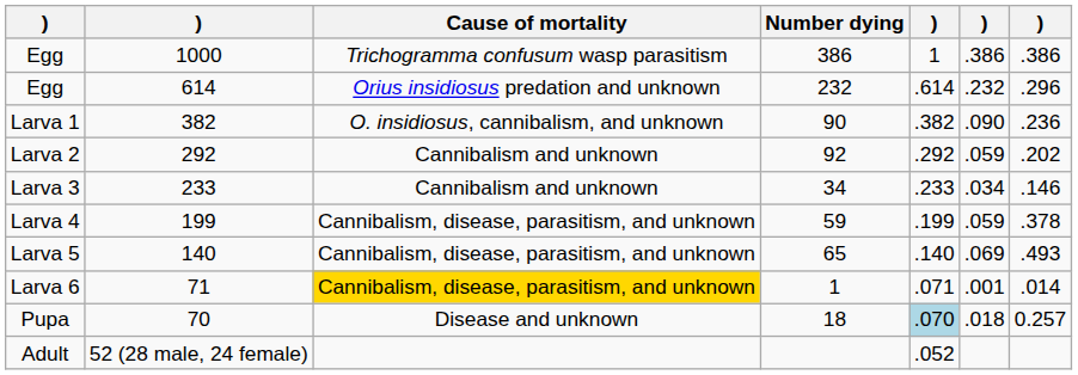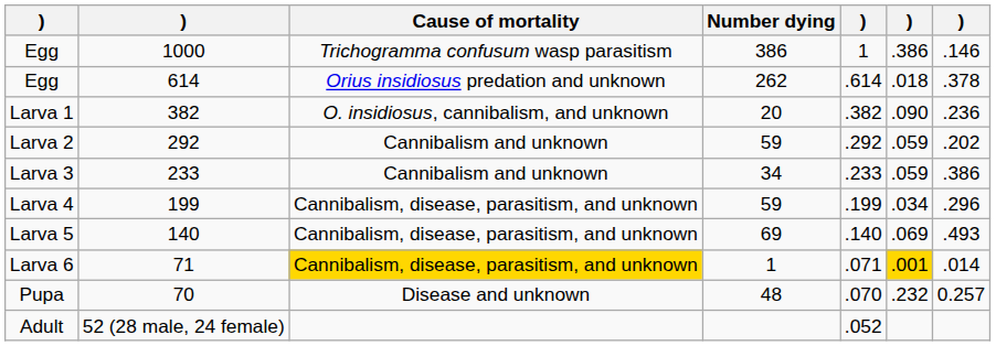Egg / 1000 | column 7: .386 -> .146
Egg / 614 | Number dying: 232 -> 262
Egg / 614 | column 6: .232 -> .018
Egg / 614 | column 7: .296 -> .378
Larva 1 | Number dying: 90 -> 20
Larva 2 | Number dying: 92 -> 59
Larva 3 | column 6: .034 -> .059
Larva 3 | column 7: .146 -> .386
Larva 4 | column 6: .059 -> .034
Larva 4 | column 7: .378 -> .296
Larva 5 | Number dying: 65 -> 69
Larva 6 | column 6: no background -> gold background
Pupa | Number dying: 18 -> 48
Pupa | column 5: lightblue background -> no background
Pupa | column 6: .018 -> .232
